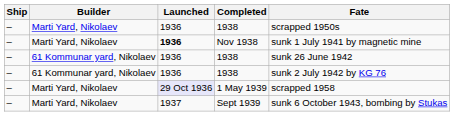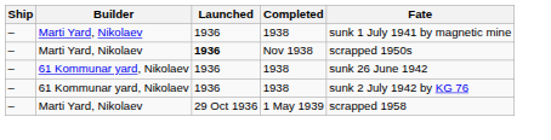Marti Yard, Nikolaev / 1938 | Fate: scrapped 1950s -> sunk 1 July 1941 by magnetic mine
Nov 1938 | Fate: sunk 1 July 1941 by magnetic mine -> scrapped 1950s
1 May 1939 | Launched: lavender background -> no background
- row: – | Marti Yard, Nikolaev | 1937 | Sept 1939 | sunk 6 October 1943, bombing by Stukas
